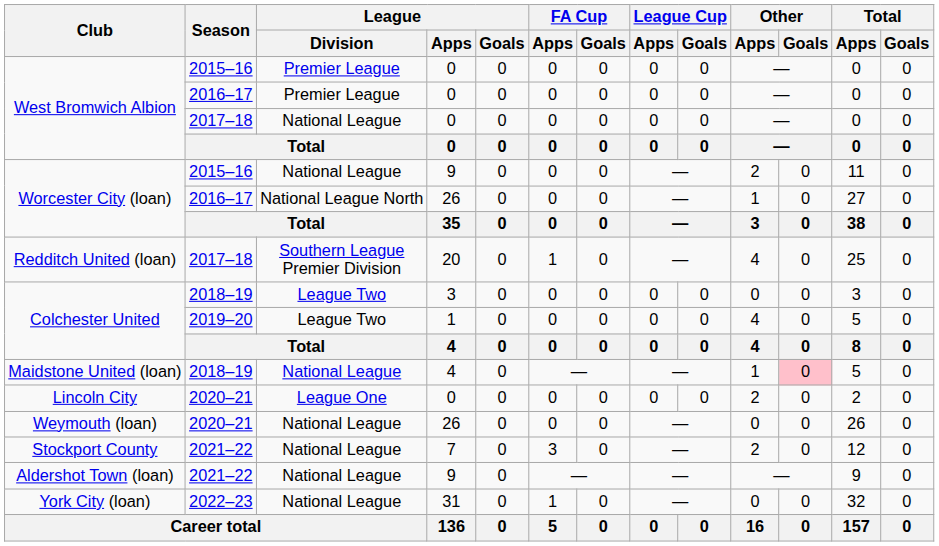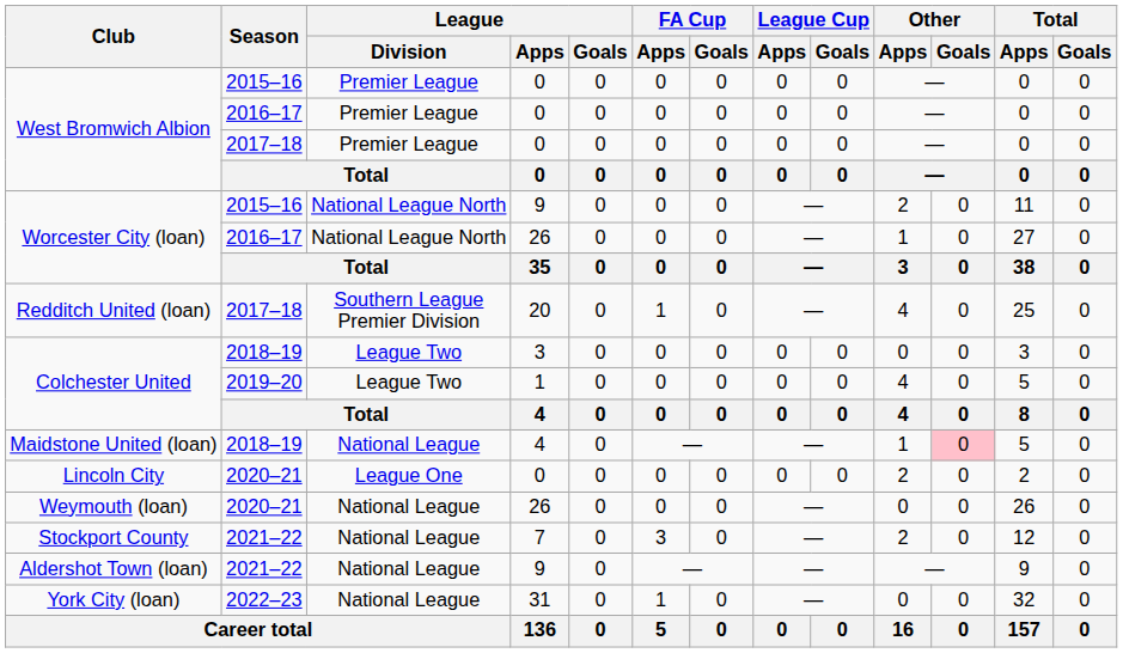West Bromwich Albion / 2017–18 | League / Division: National League -> Premier League
Worcester City (loan) / 2015–16 | League / Division: National League -> National League North
